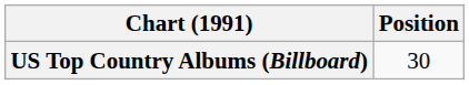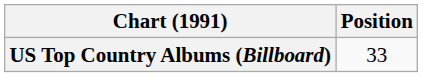US Top Country Albums (Billboard) | Position: 30 -> 33
